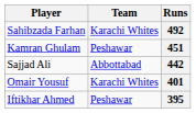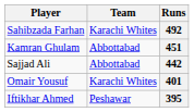451 | Team: Peshawar -> Abbottabad
